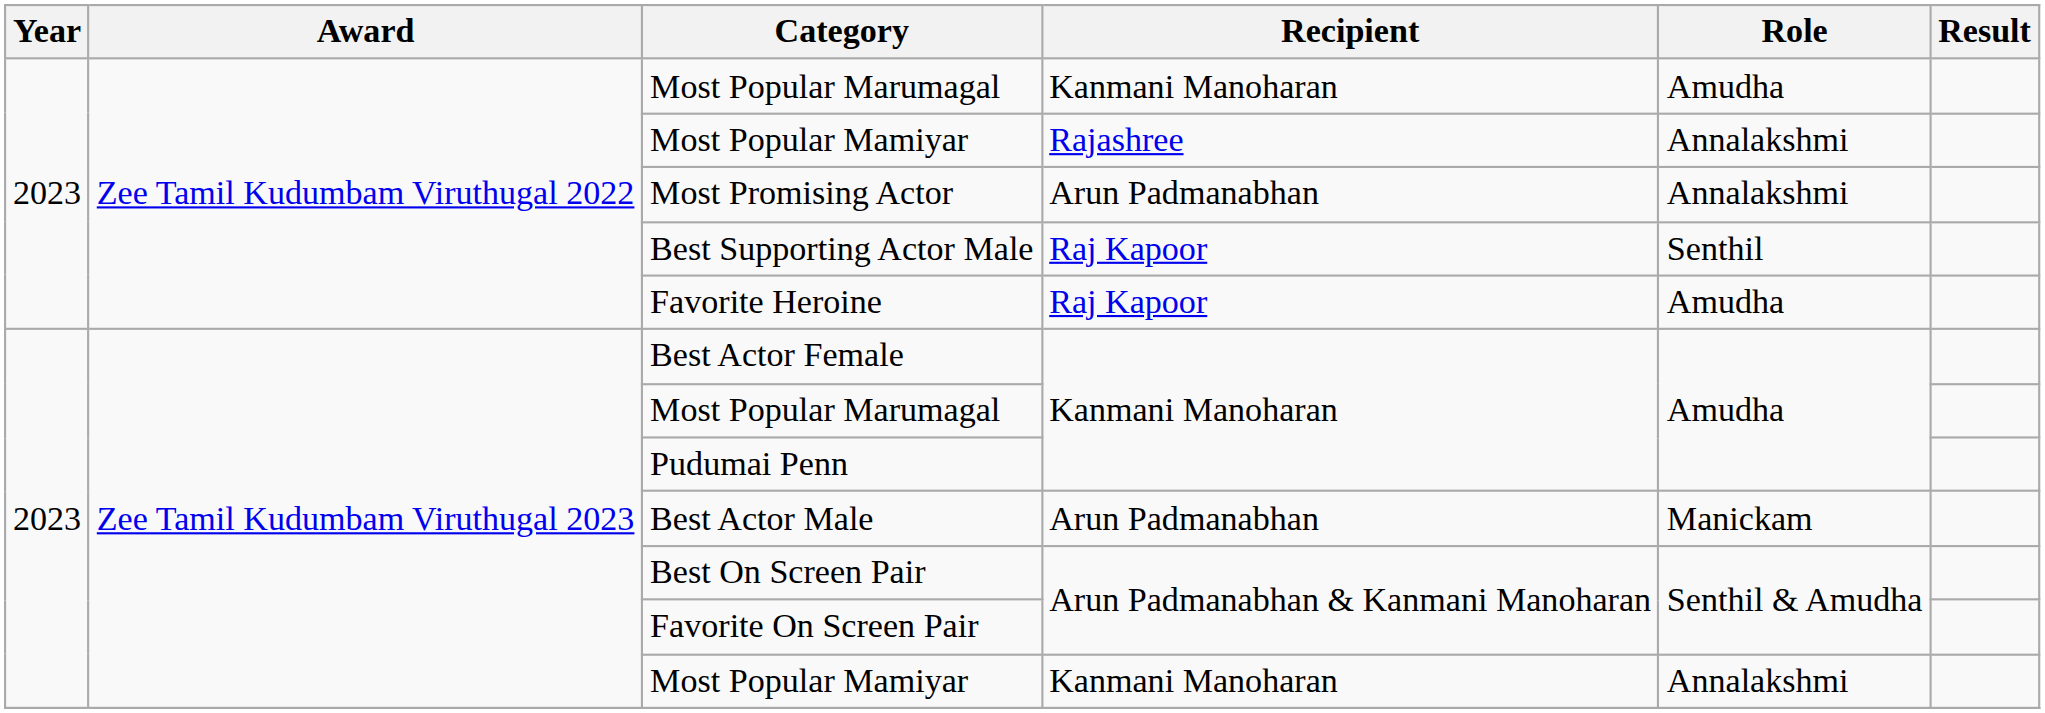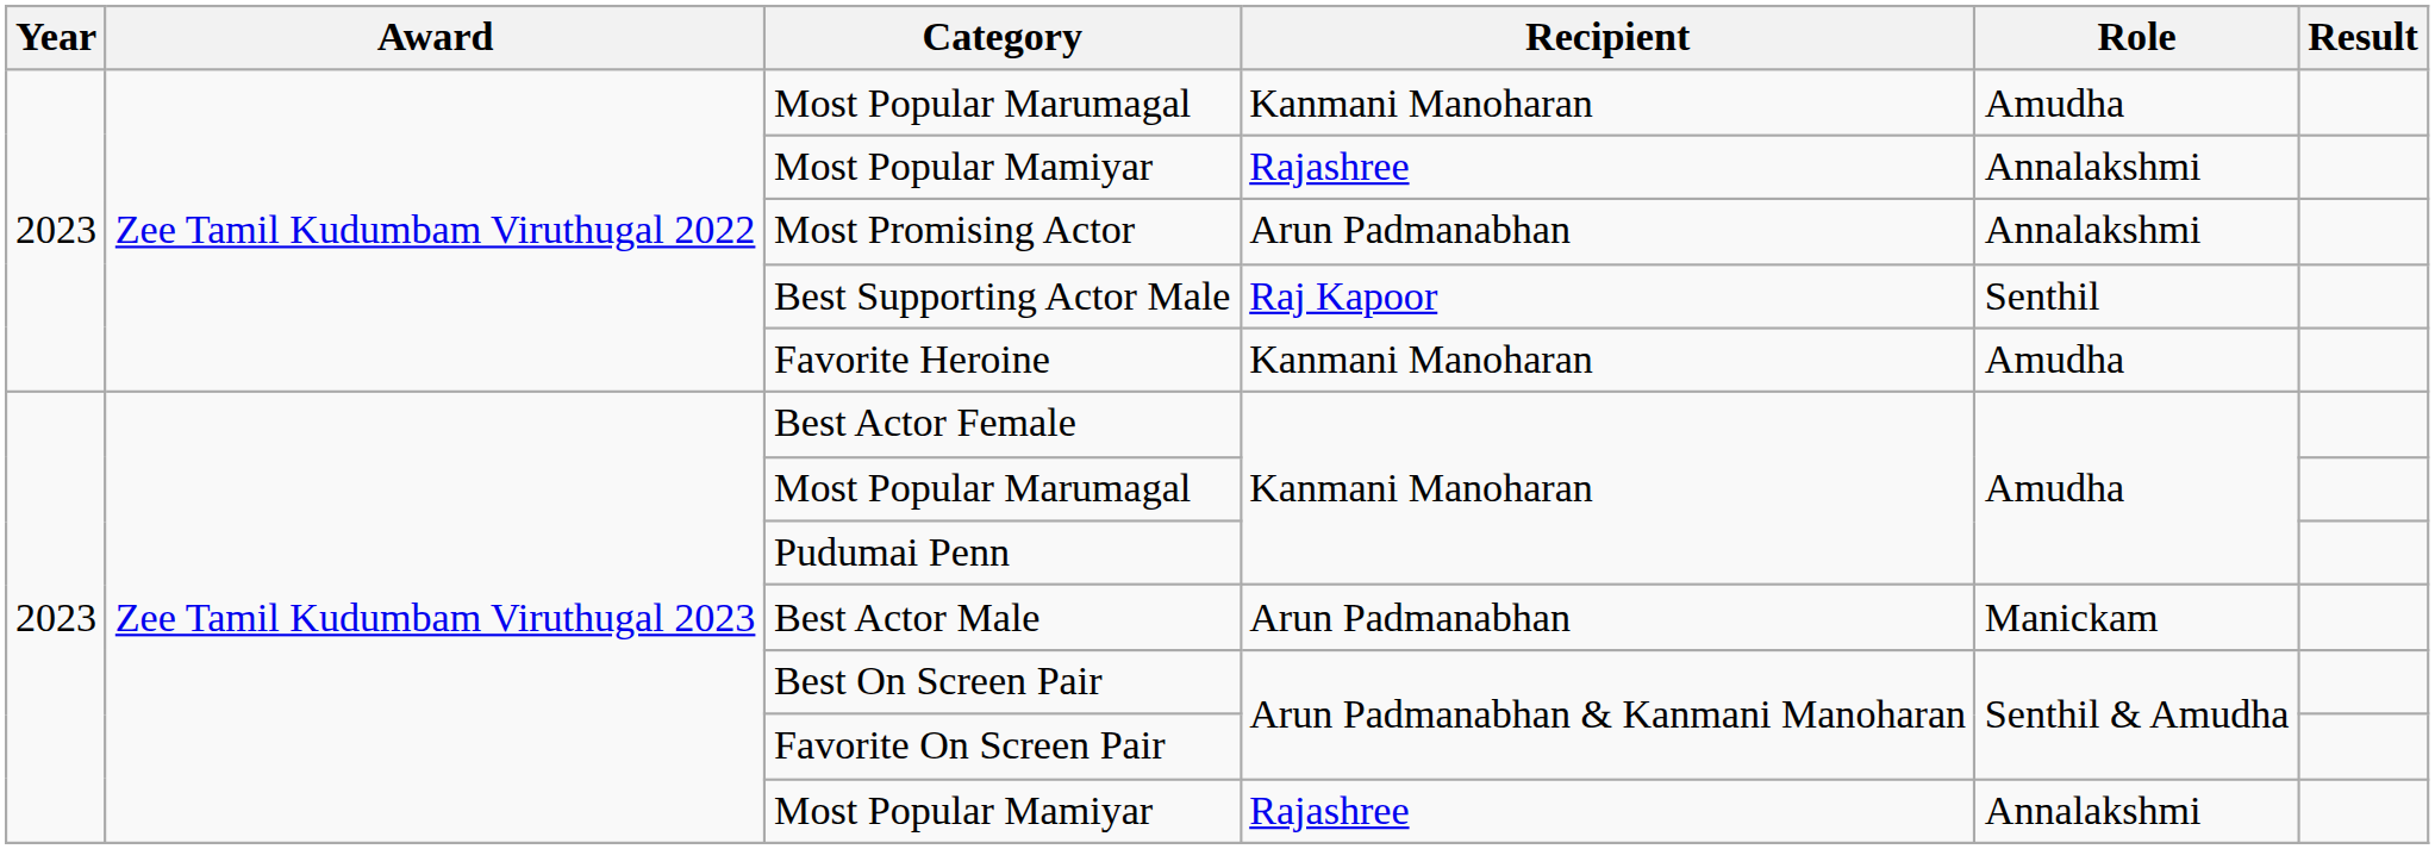Favorite Heroine | Recipient: Raj Kapoor -> Kanmani Manoharan
Zee Tamil Kudumbam Viruthugal 2023 / Most Popular Mamiyar | Recipient: Kanmani Manoharan -> Rajashree
